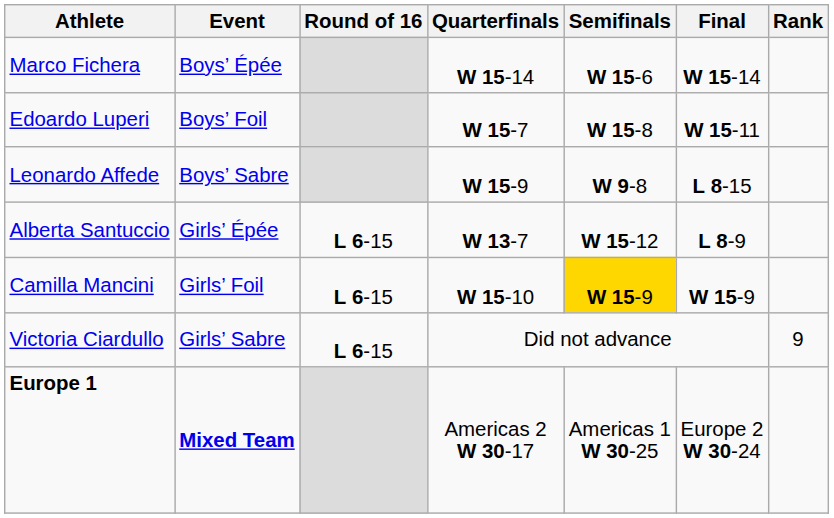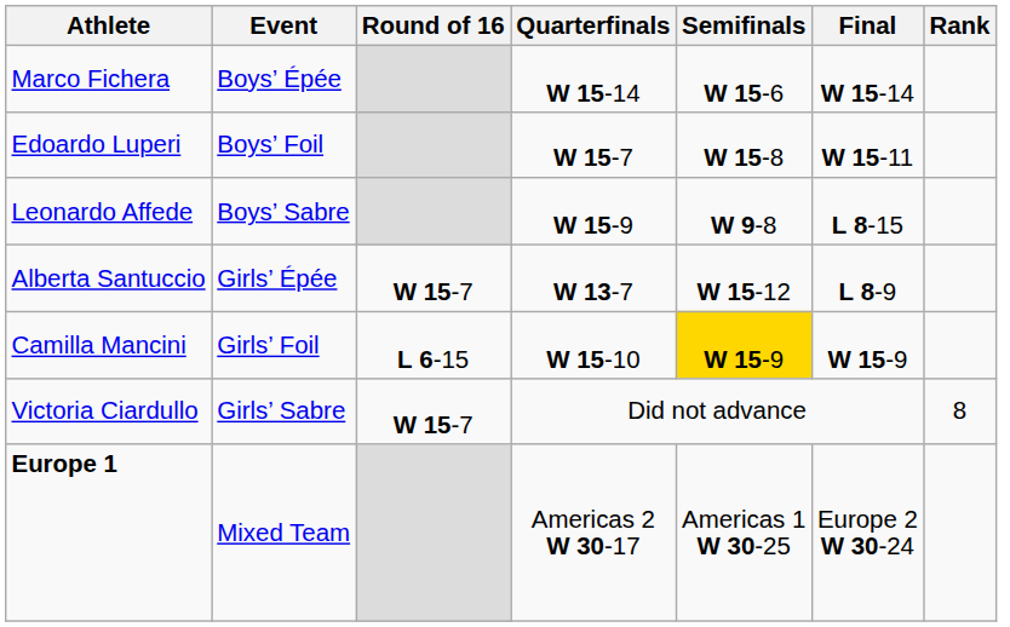Alberta Santuccio | Round of 16: L 6-15 -> W 15-7
Victoria Ciardullo | Round of 16: L 6-15 -> W 15-7
Victoria Ciardullo | Rank: 9 -> 8
Europe 1 | Event: bold -> normal
